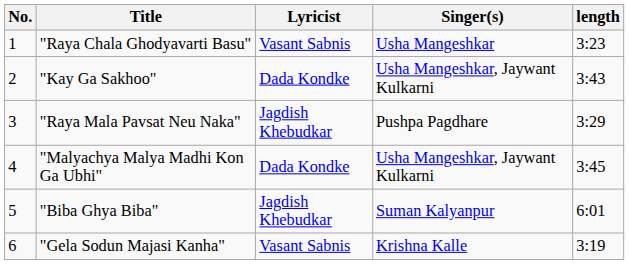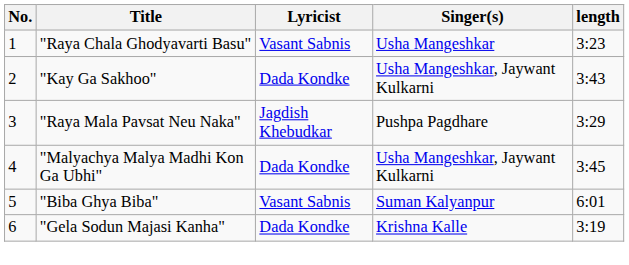"Biba Ghya Biba" | Lyricist: Jagdish Khebudkar -> Vasant Sabnis
"Gela Sodun Majasi Kanha" | Lyricist: Vasant Sabnis -> Dada Kondke
